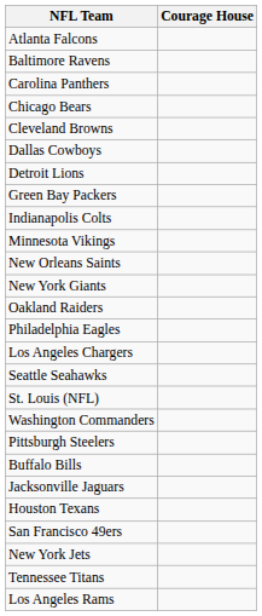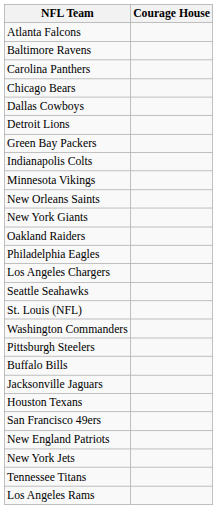- row: Cleveland Browns
+ row: New England Patriots
